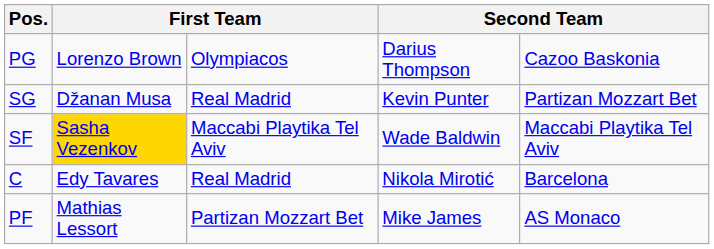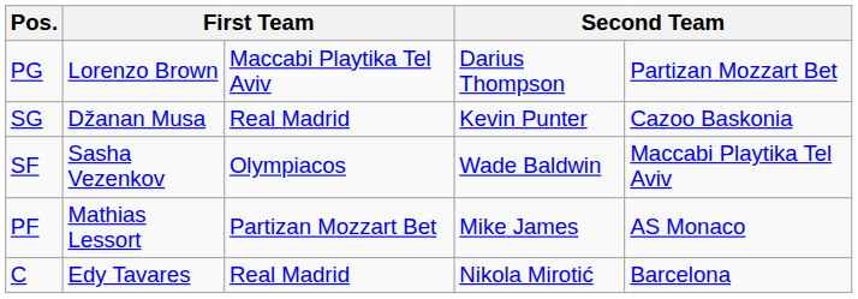PG | column 3: Olympiacos -> Maccabi Playtika Tel Aviv
PG | column 5: Cazoo Baskonia -> Partizan Mozzart Bet
SG | column 5: Partizan Mozzart Bet -> Cazoo Baskonia
SF | column 2: gold background -> no background
SF | column 3: Maccabi Playtika Tel Aviv -> Olympiacos
rows swapped: PF <-> C
